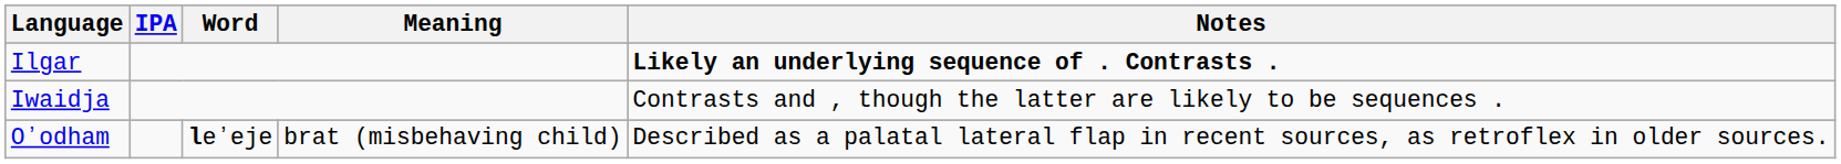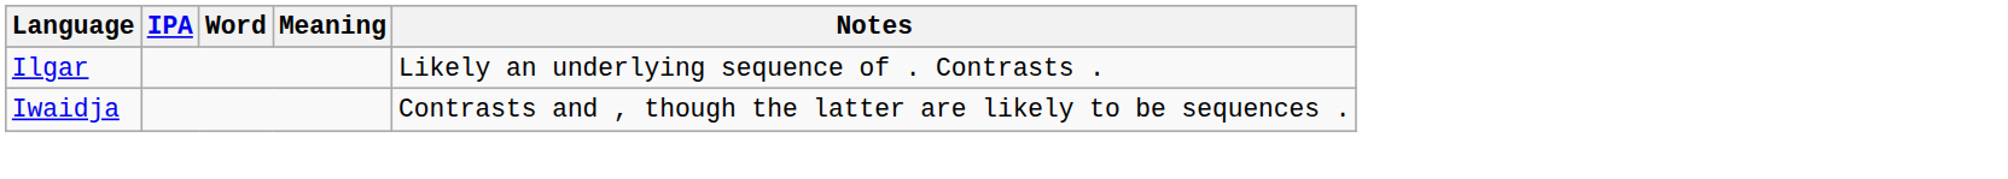Ilgar | Notes: bold -> normal
- row: Oʼodham | leʼeje | brat (misbehaving child) | Described as a palatal lateral flap in recent sources, as retroflex in older sources.
